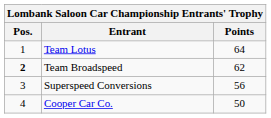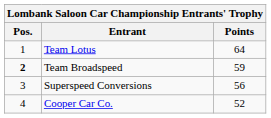Team Broadspeed | Points: 62 -> 59
Cooper Car Co. | Points: 50 -> 52
